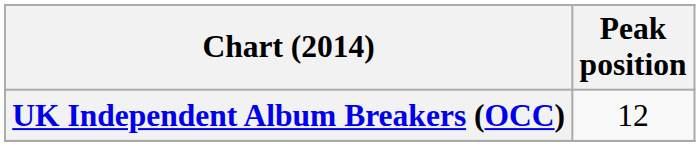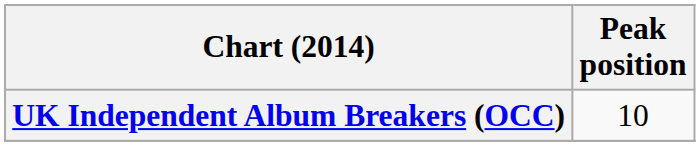UK Independent Album Breakers (OCC) | Peak position: 12 -> 10
